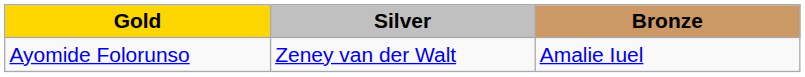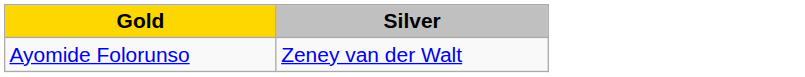- column: Bronze | Amalie Iuel
